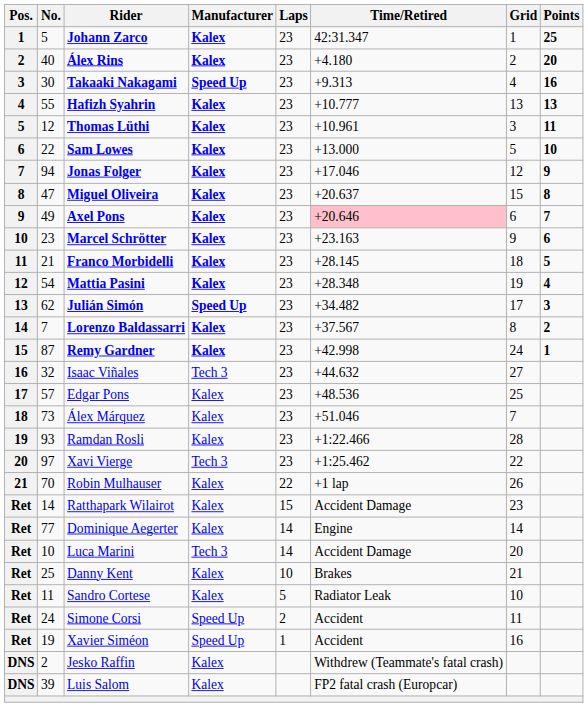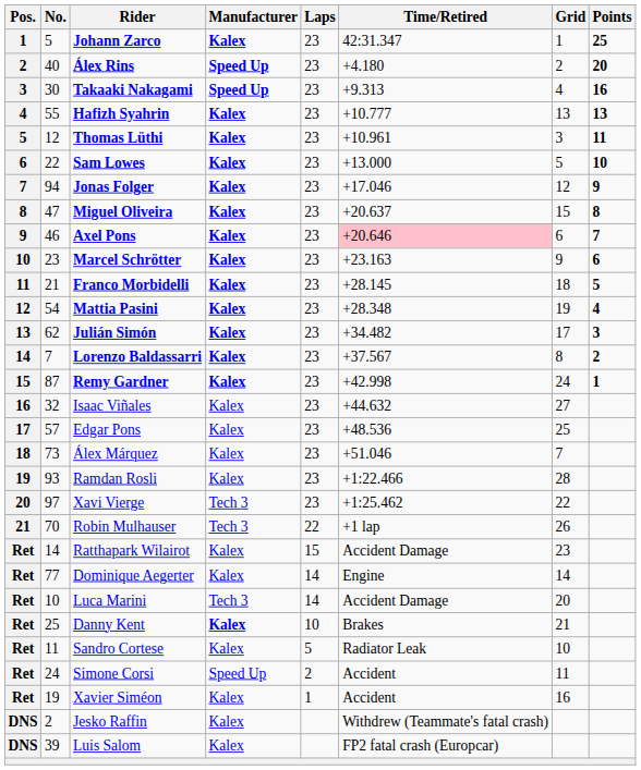Álex Rins | Manufacturer: Kalex -> Speed Up
Axel Pons | No.: 49 -> 46
Julián Simón | Manufacturer: Speed Up -> Kalex
Isaac Viñales | Manufacturer: Tech 3 -> Kalex
Robin Mulhauser | Manufacturer: Kalex -> Tech 3
Danny Kent | Manufacturer: normal -> bold
Xavier Siméon | Manufacturer: Speed Up -> Kalex
